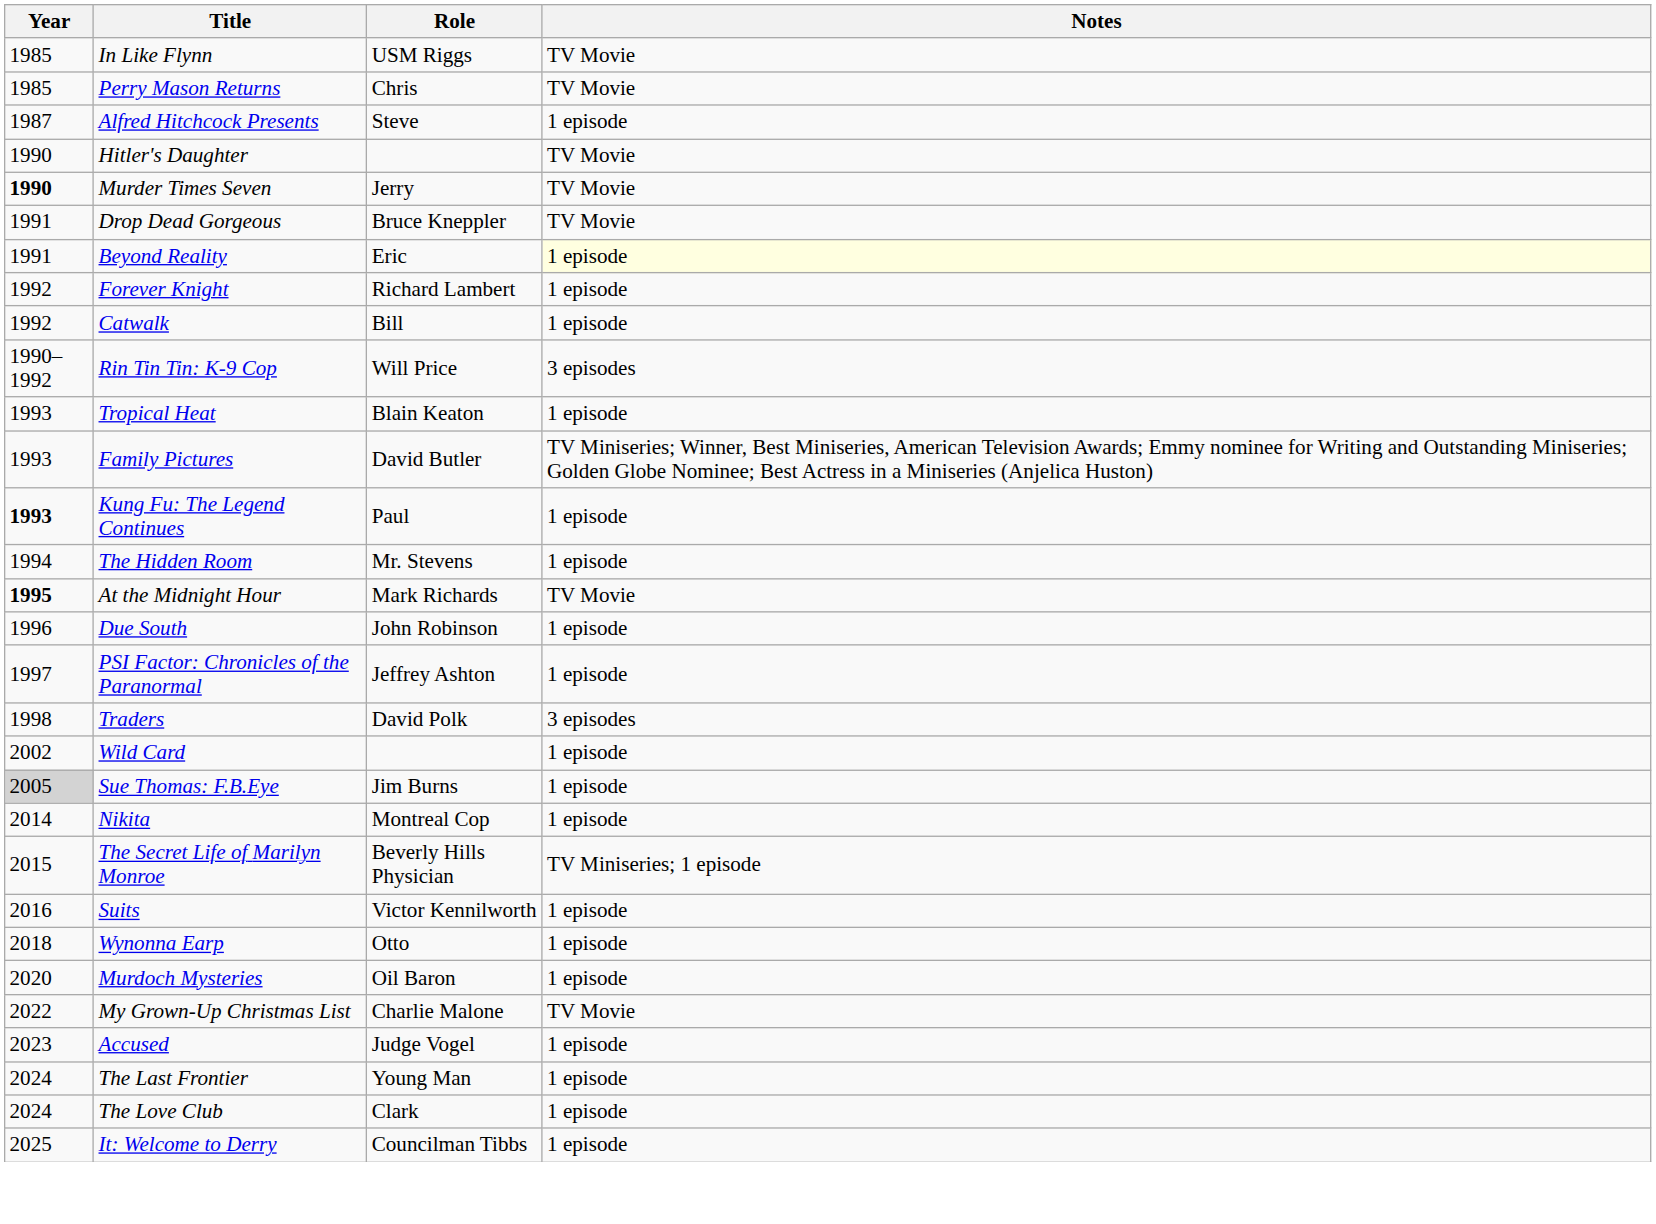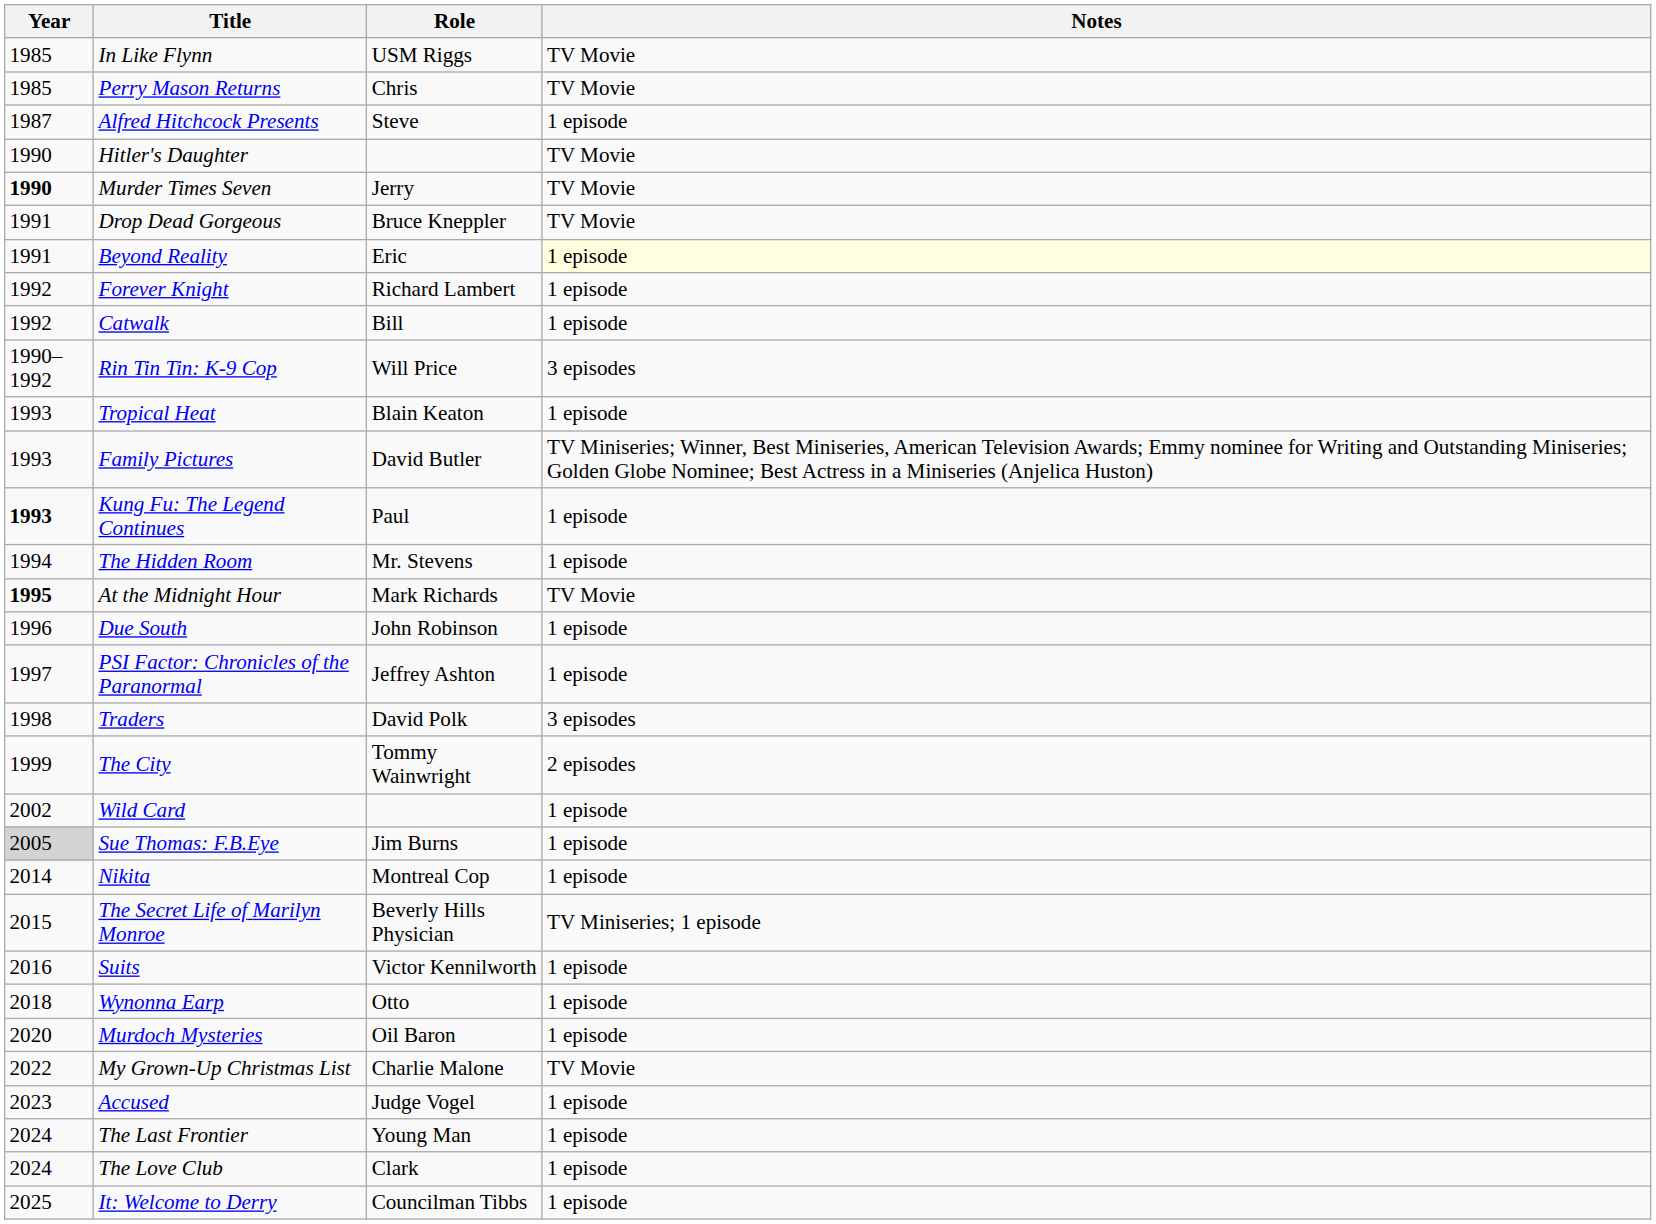+ row: 1999 | The City | Tommy Wainwright | 2 episodes
